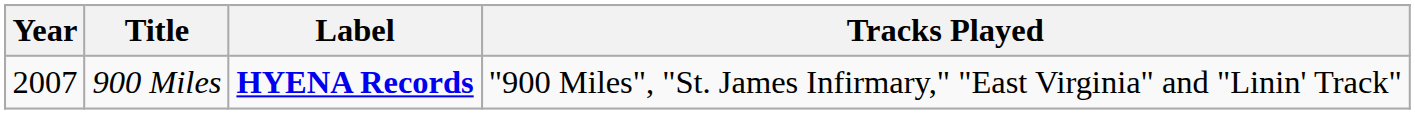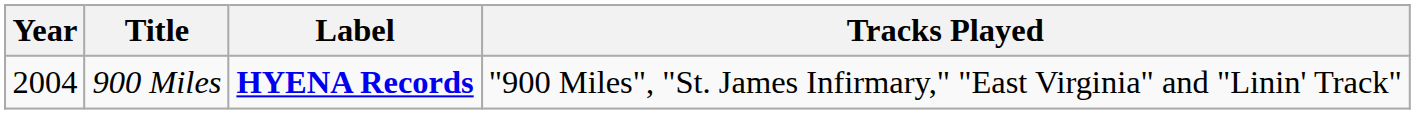900 Miles | Year: 2007 -> 2004
